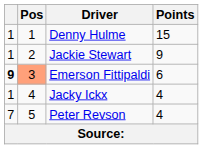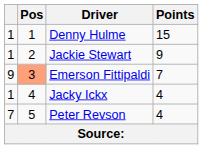Emerson Fittipaldi | column 1: bold -> normal
Emerson Fittipaldi | Points: 6 -> 7
